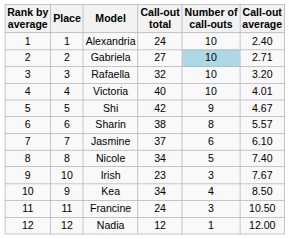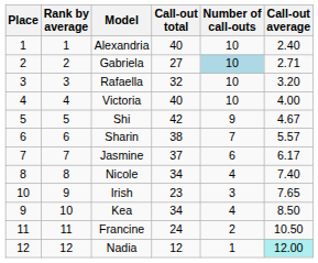columns swapped: Rank by average <-> Place
Alexandria | Call-out total: 24 -> 40
Victoria | Call-out average: 4.01 -> 4.00
Sharin | Number of call-outs: 8 -> 7
Jasmine | Call-out average: 6.10 -> 6.17
Nicole | Number of call-outs: 5 -> 4
Irish | Call-out average: 7.67 -> 7.65
Francine | Number of call-outs: 3 -> 2
Nadia | Call-out average: no background -> paleturquoise background
